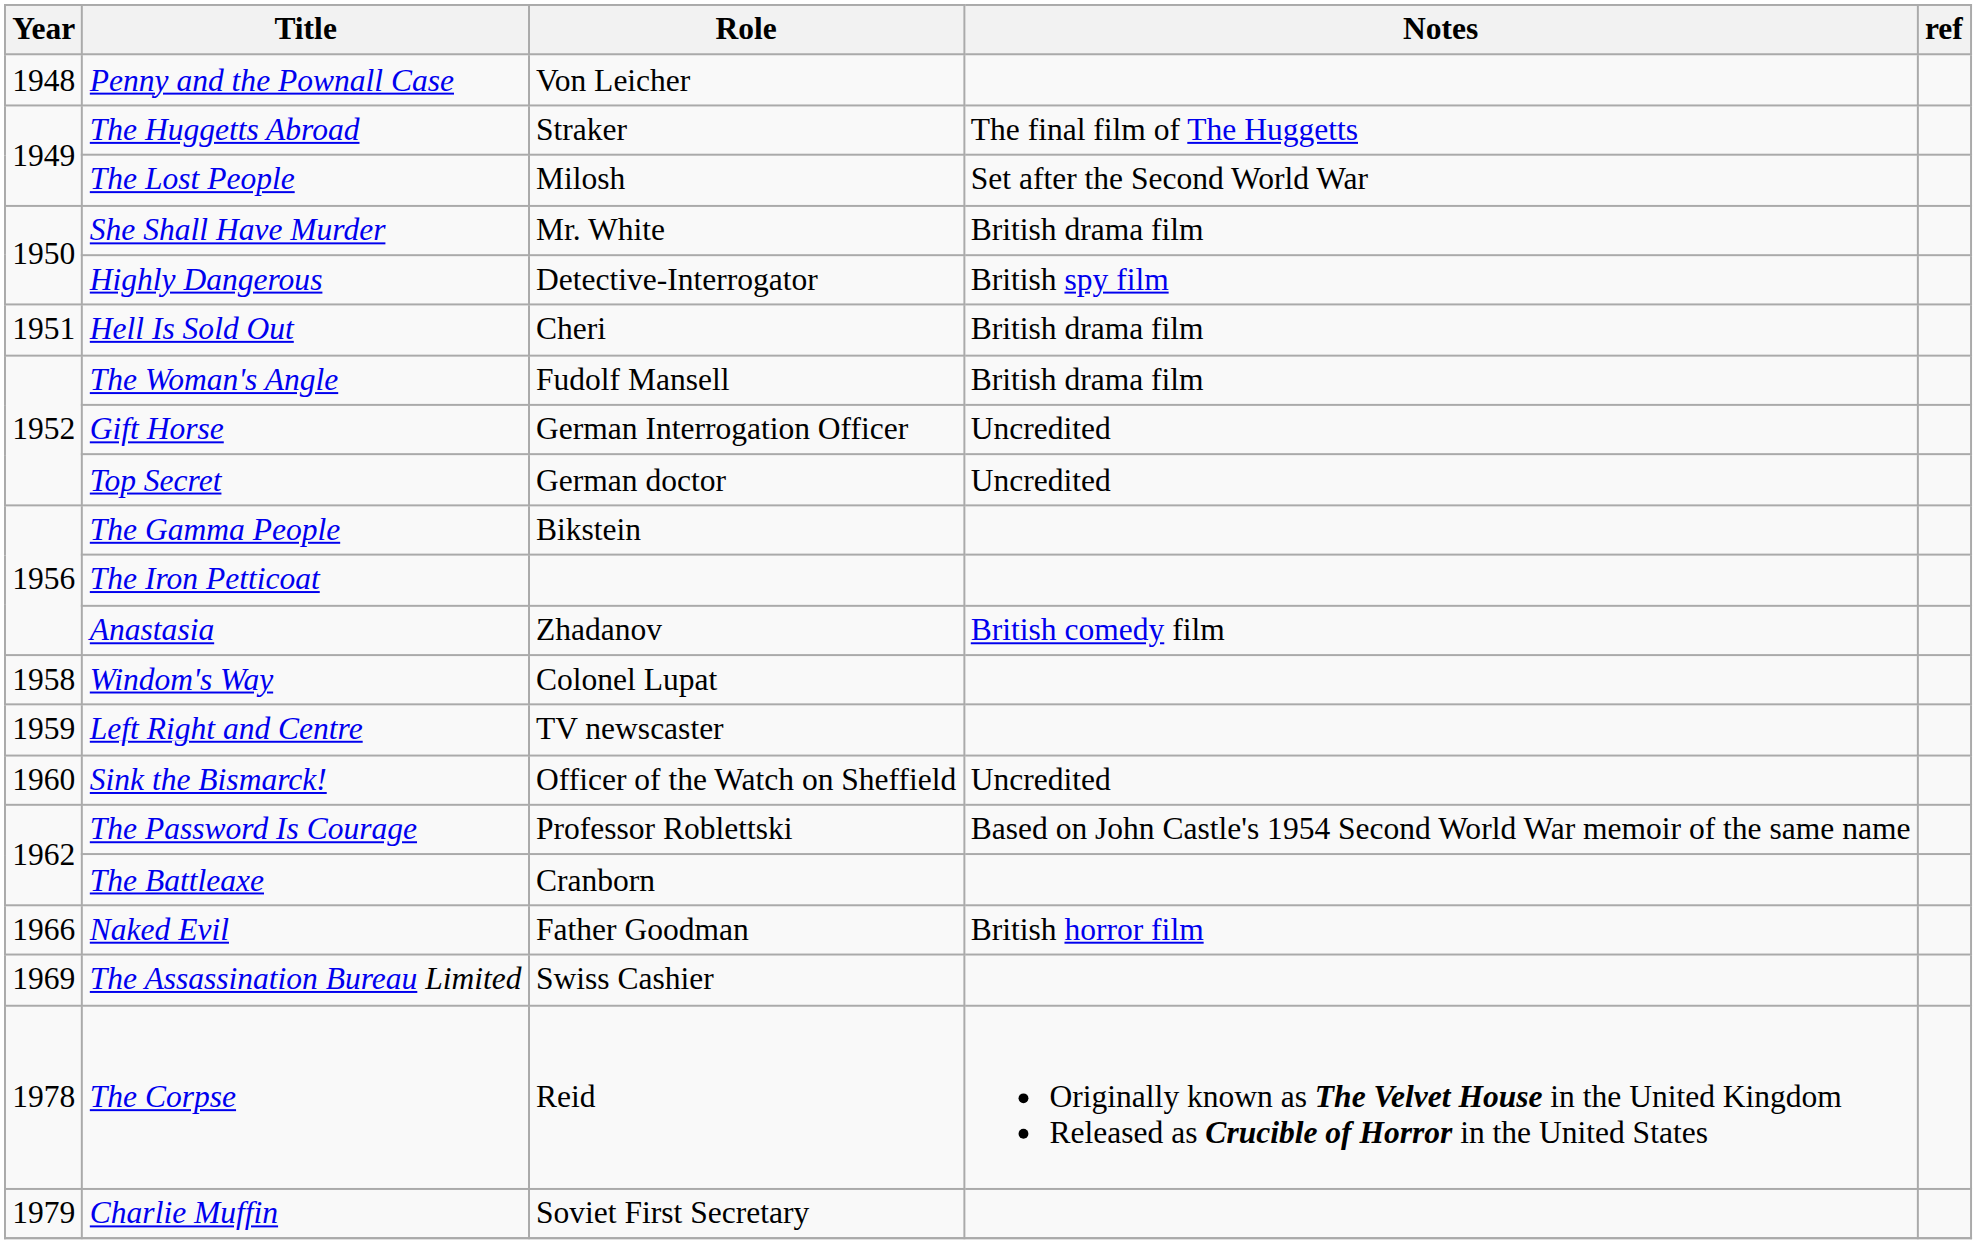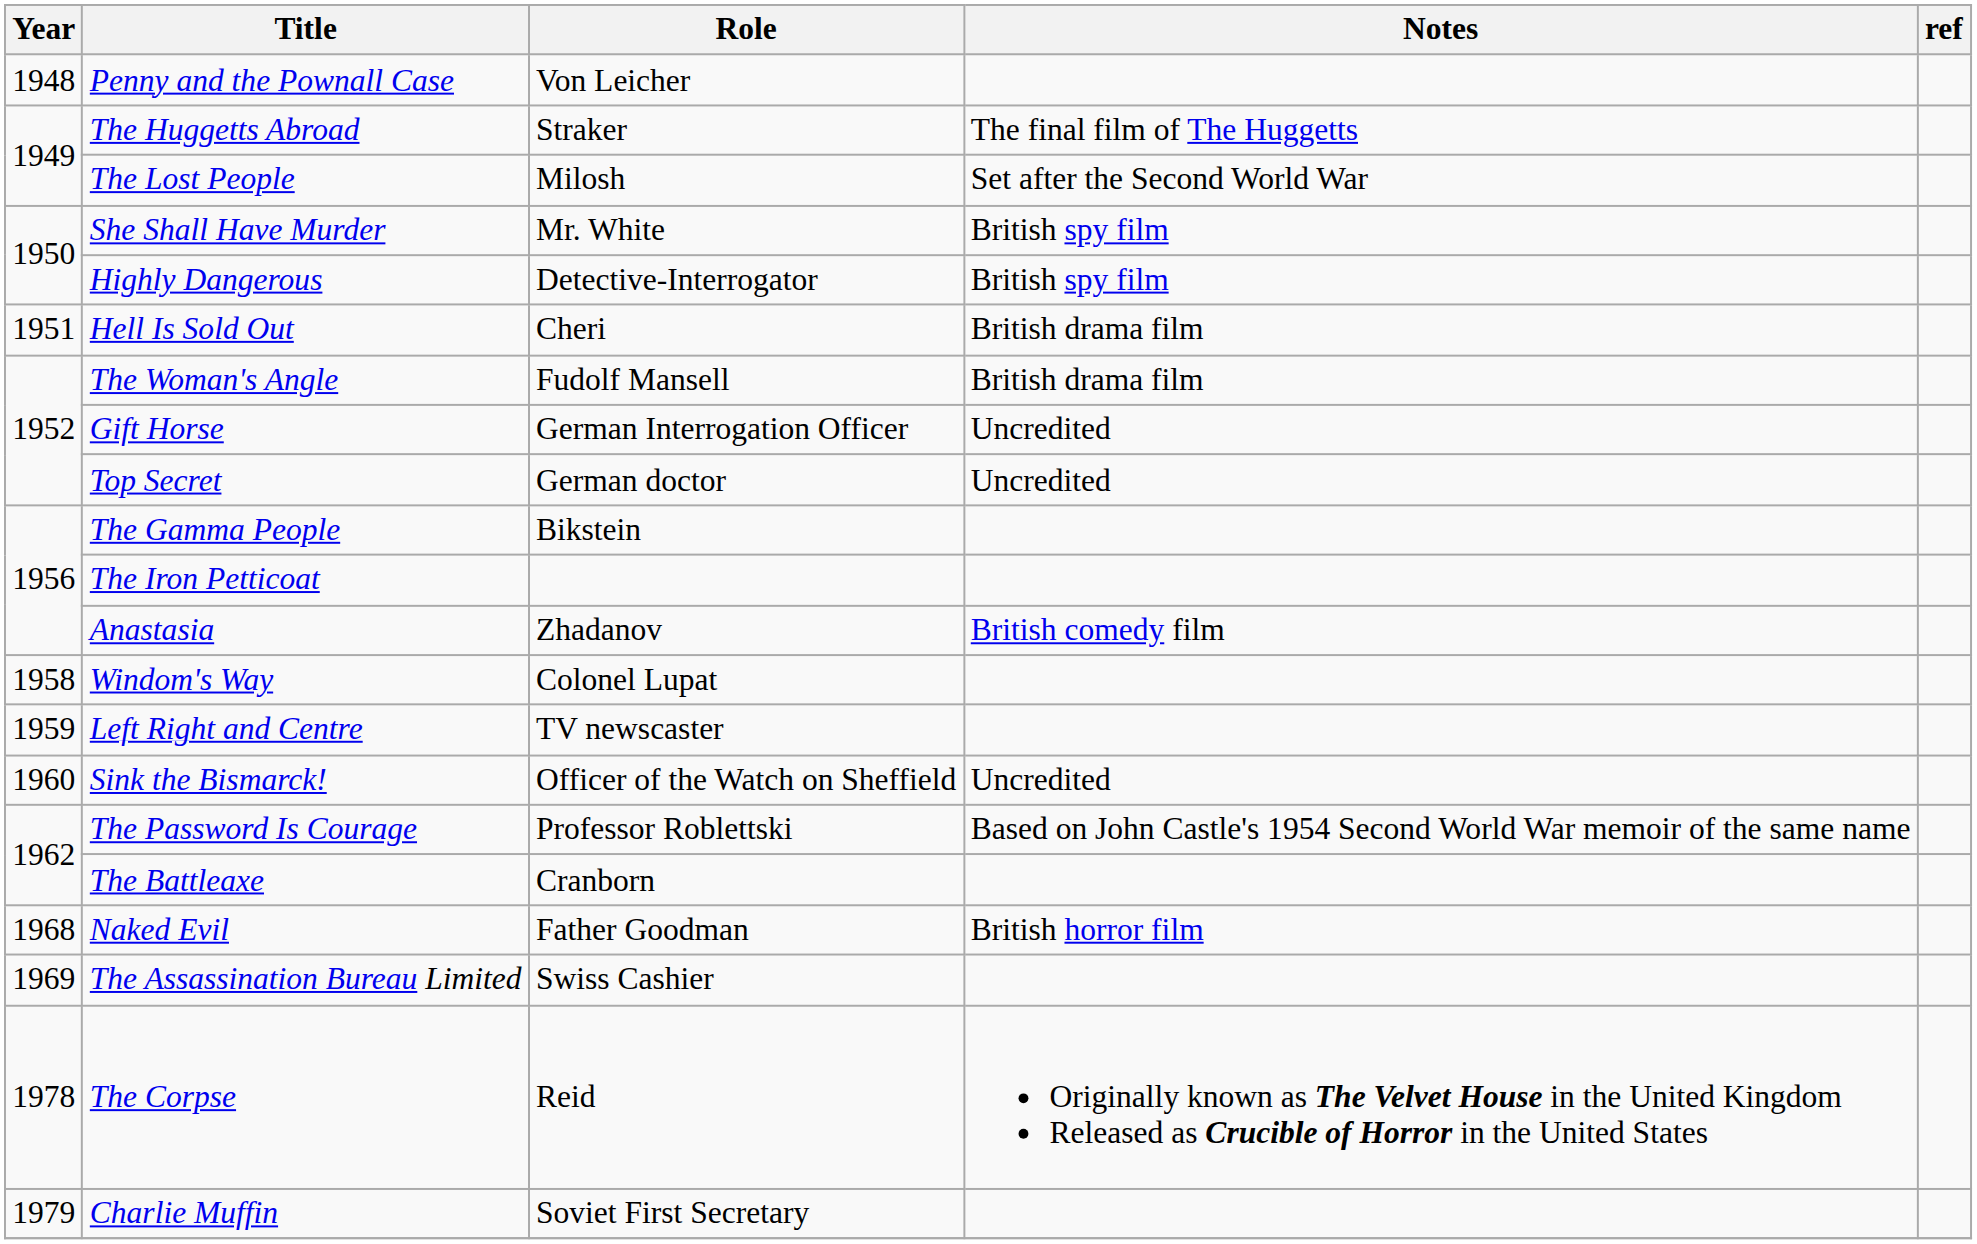She Shall Have Murder | Notes: British drama film -> British spy film
Naked Evil | Year: 1966 -> 1968
